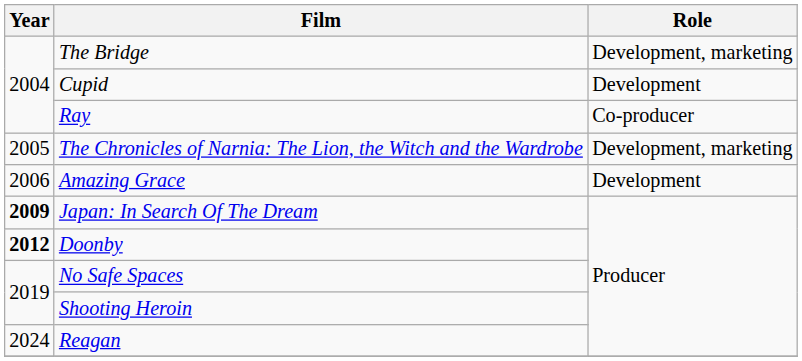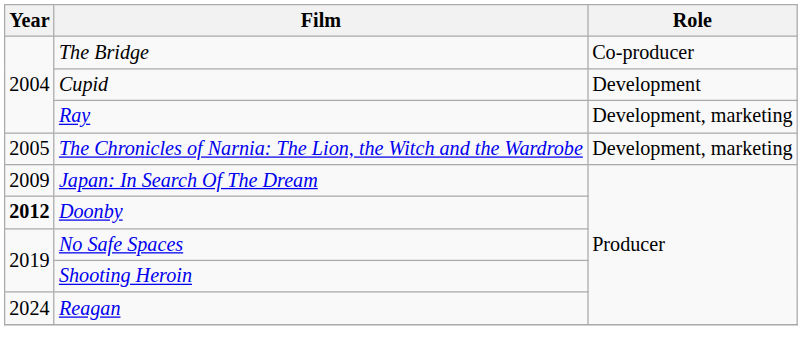The Bridge | Role: Development, marketing -> Co-producer
Ray | Role: Co-producer -> Development, marketing
- row: 2006 | Amazing Grace | Development
Japan: In Search Of The Dream | Year: bold -> normal
